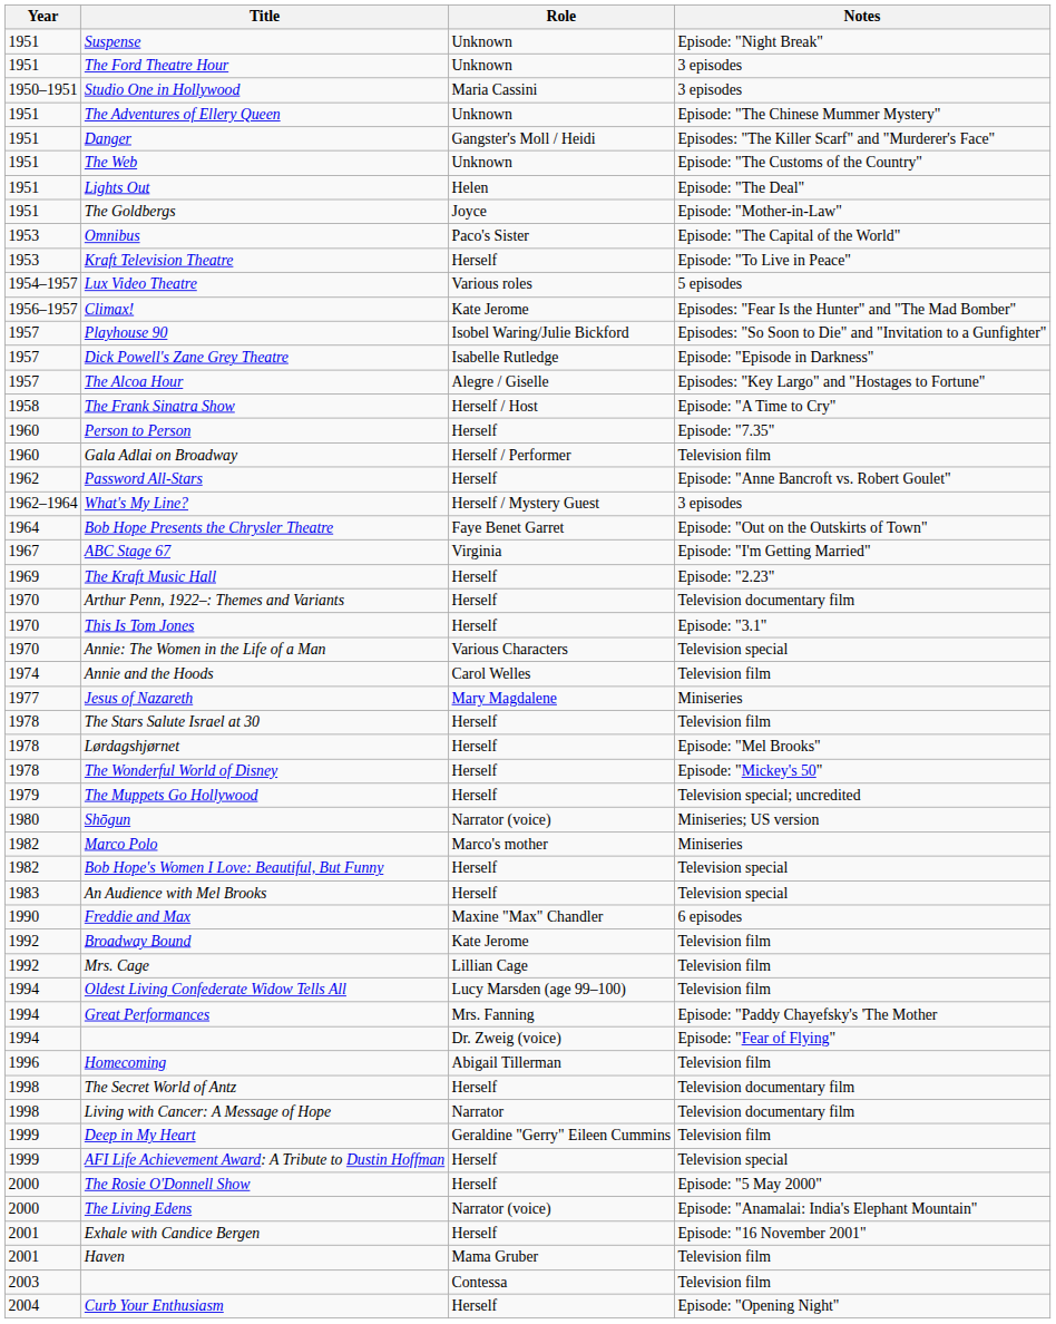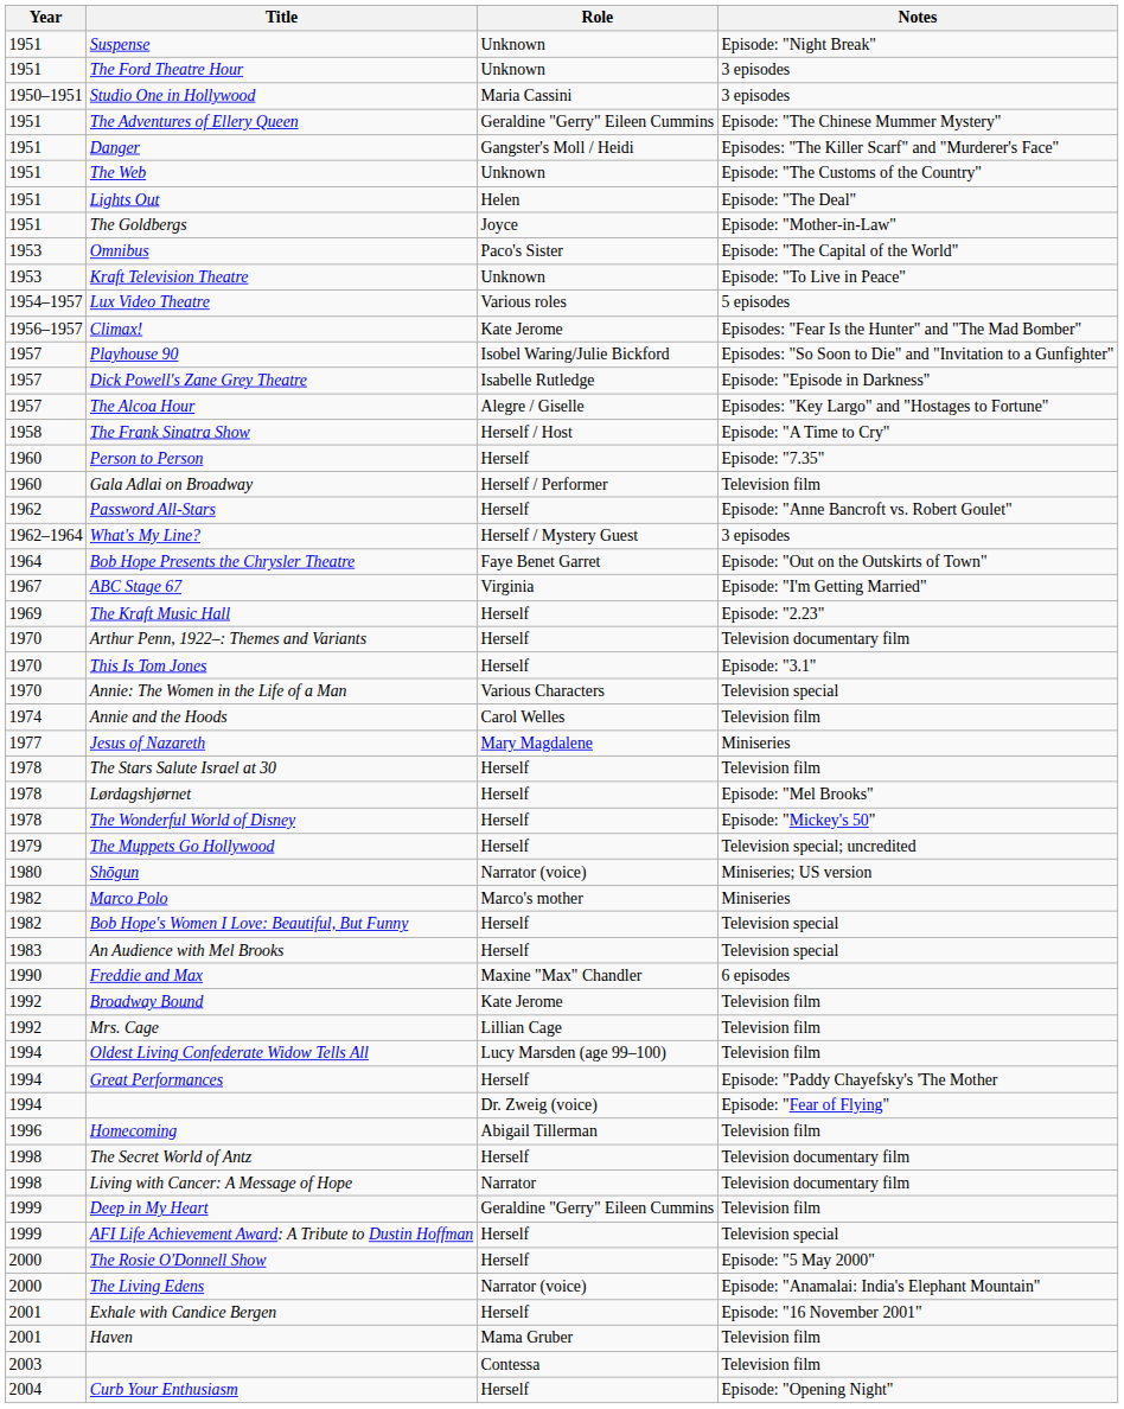The Adventures of Ellery Queen | Role: Unknown -> Geraldine "Gerry" Eileen Cummins
Kraft Television Theatre | Role: Herself -> Unknown
Great Performances | Role: Mrs. Fanning -> Herself
